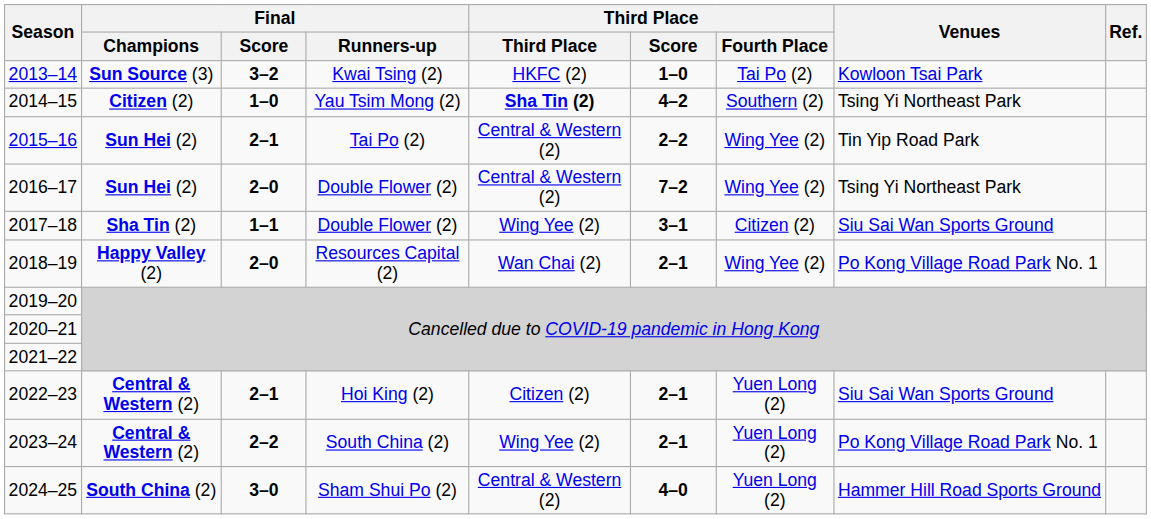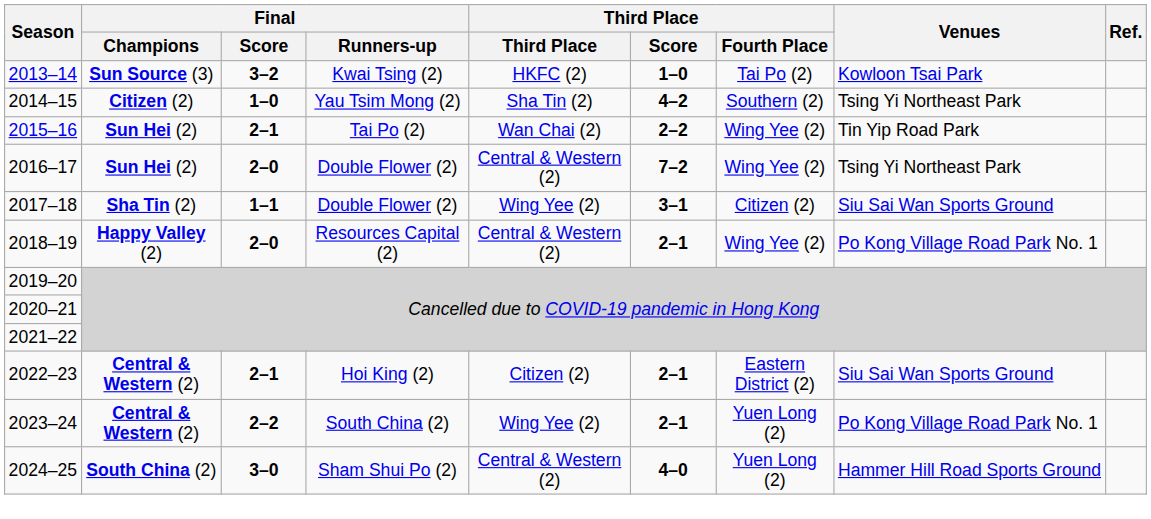2014–15 | Third Place: bold -> normal
2015–16 | Third Place: Central & Western (2) -> Wan Chai (2)
2018–19 | Third Place: Wan Chai (2) -> Central & Western (2)
2022–23 | Third Place / Fourth Place: Yuen Long (2) -> Eastern District (2)
